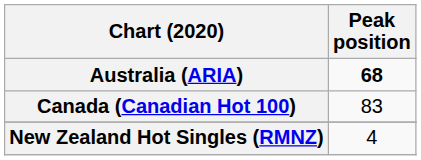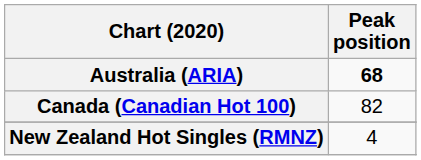Canada (Canadian Hot 100) | Peak position: 83 -> 82
